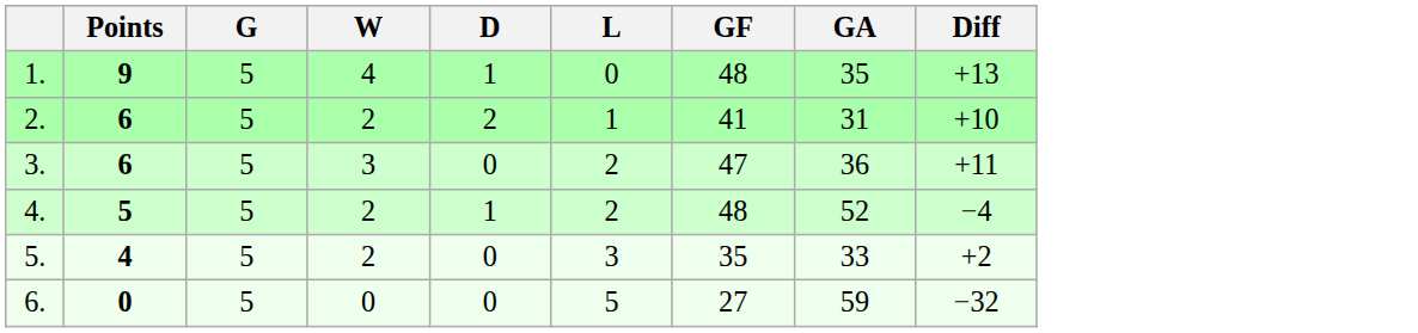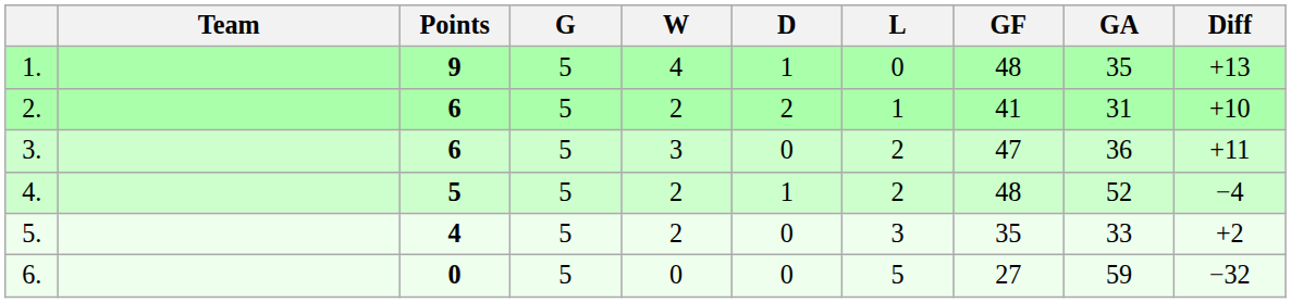+ column: Team
